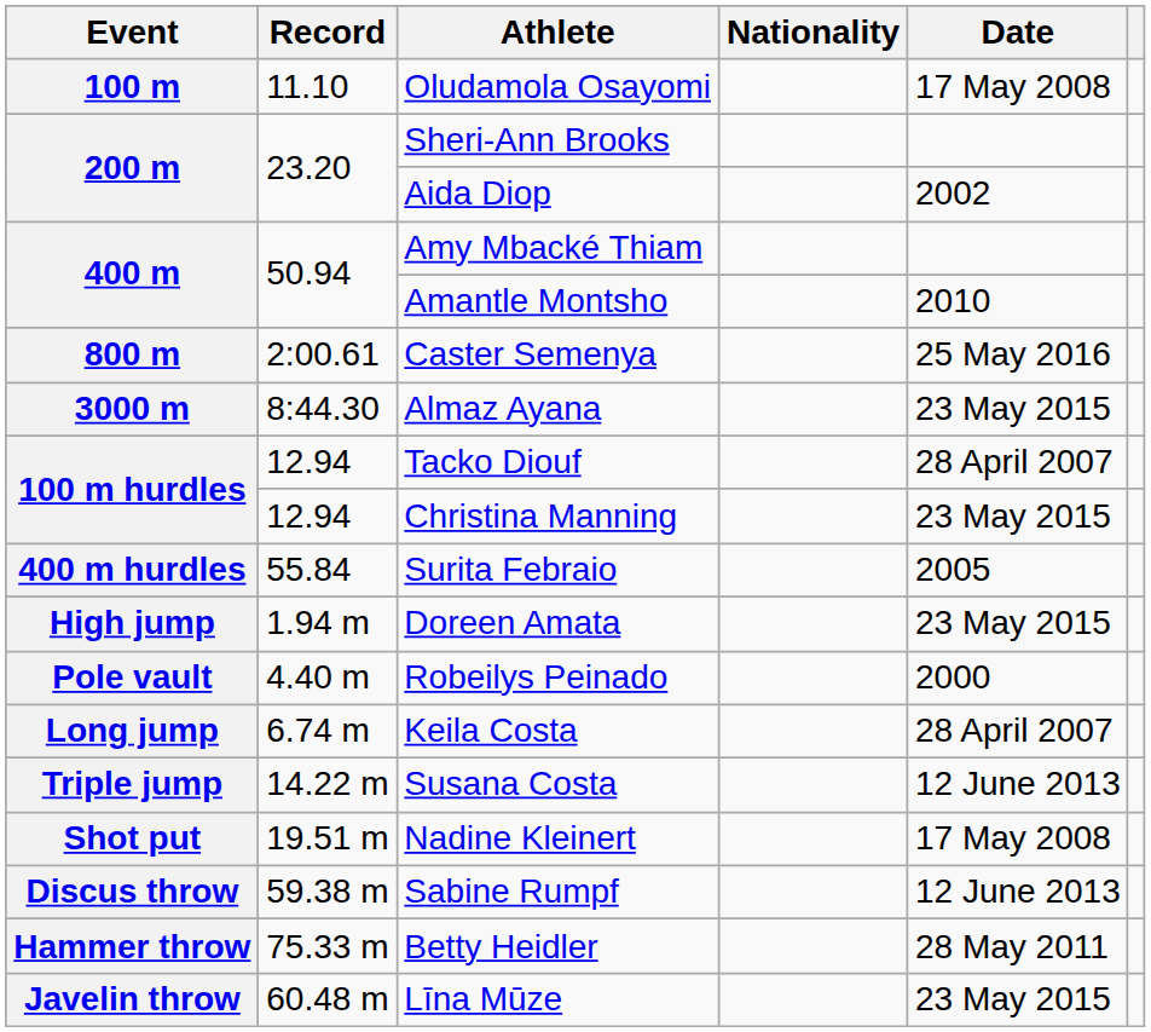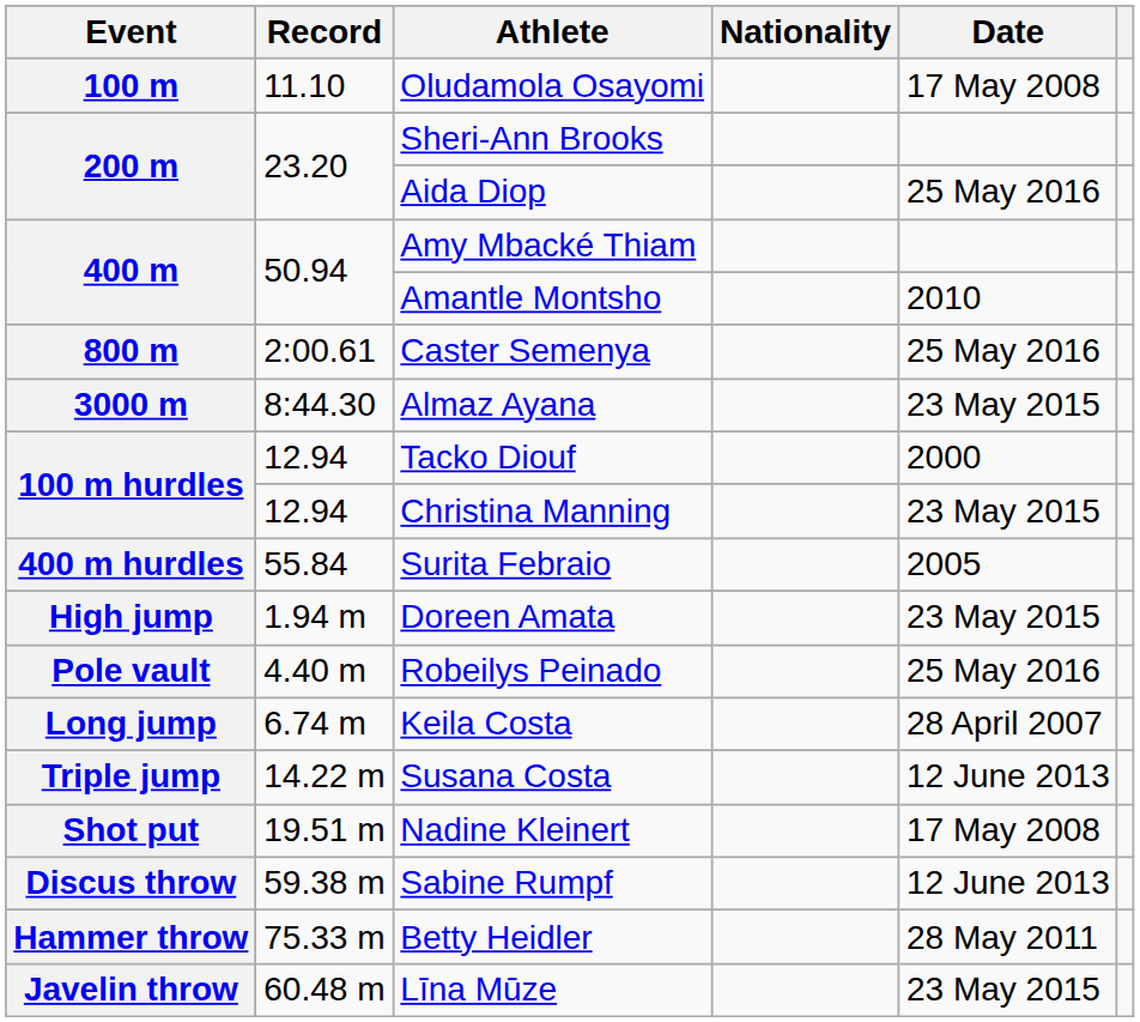Aida Diop | Date: 2002 -> 25 May 2016
Tacko Diouf | Date: 28 April 2007 -> 2000
Robeilys Peinado | Date: 2000 -> 25 May 2016
